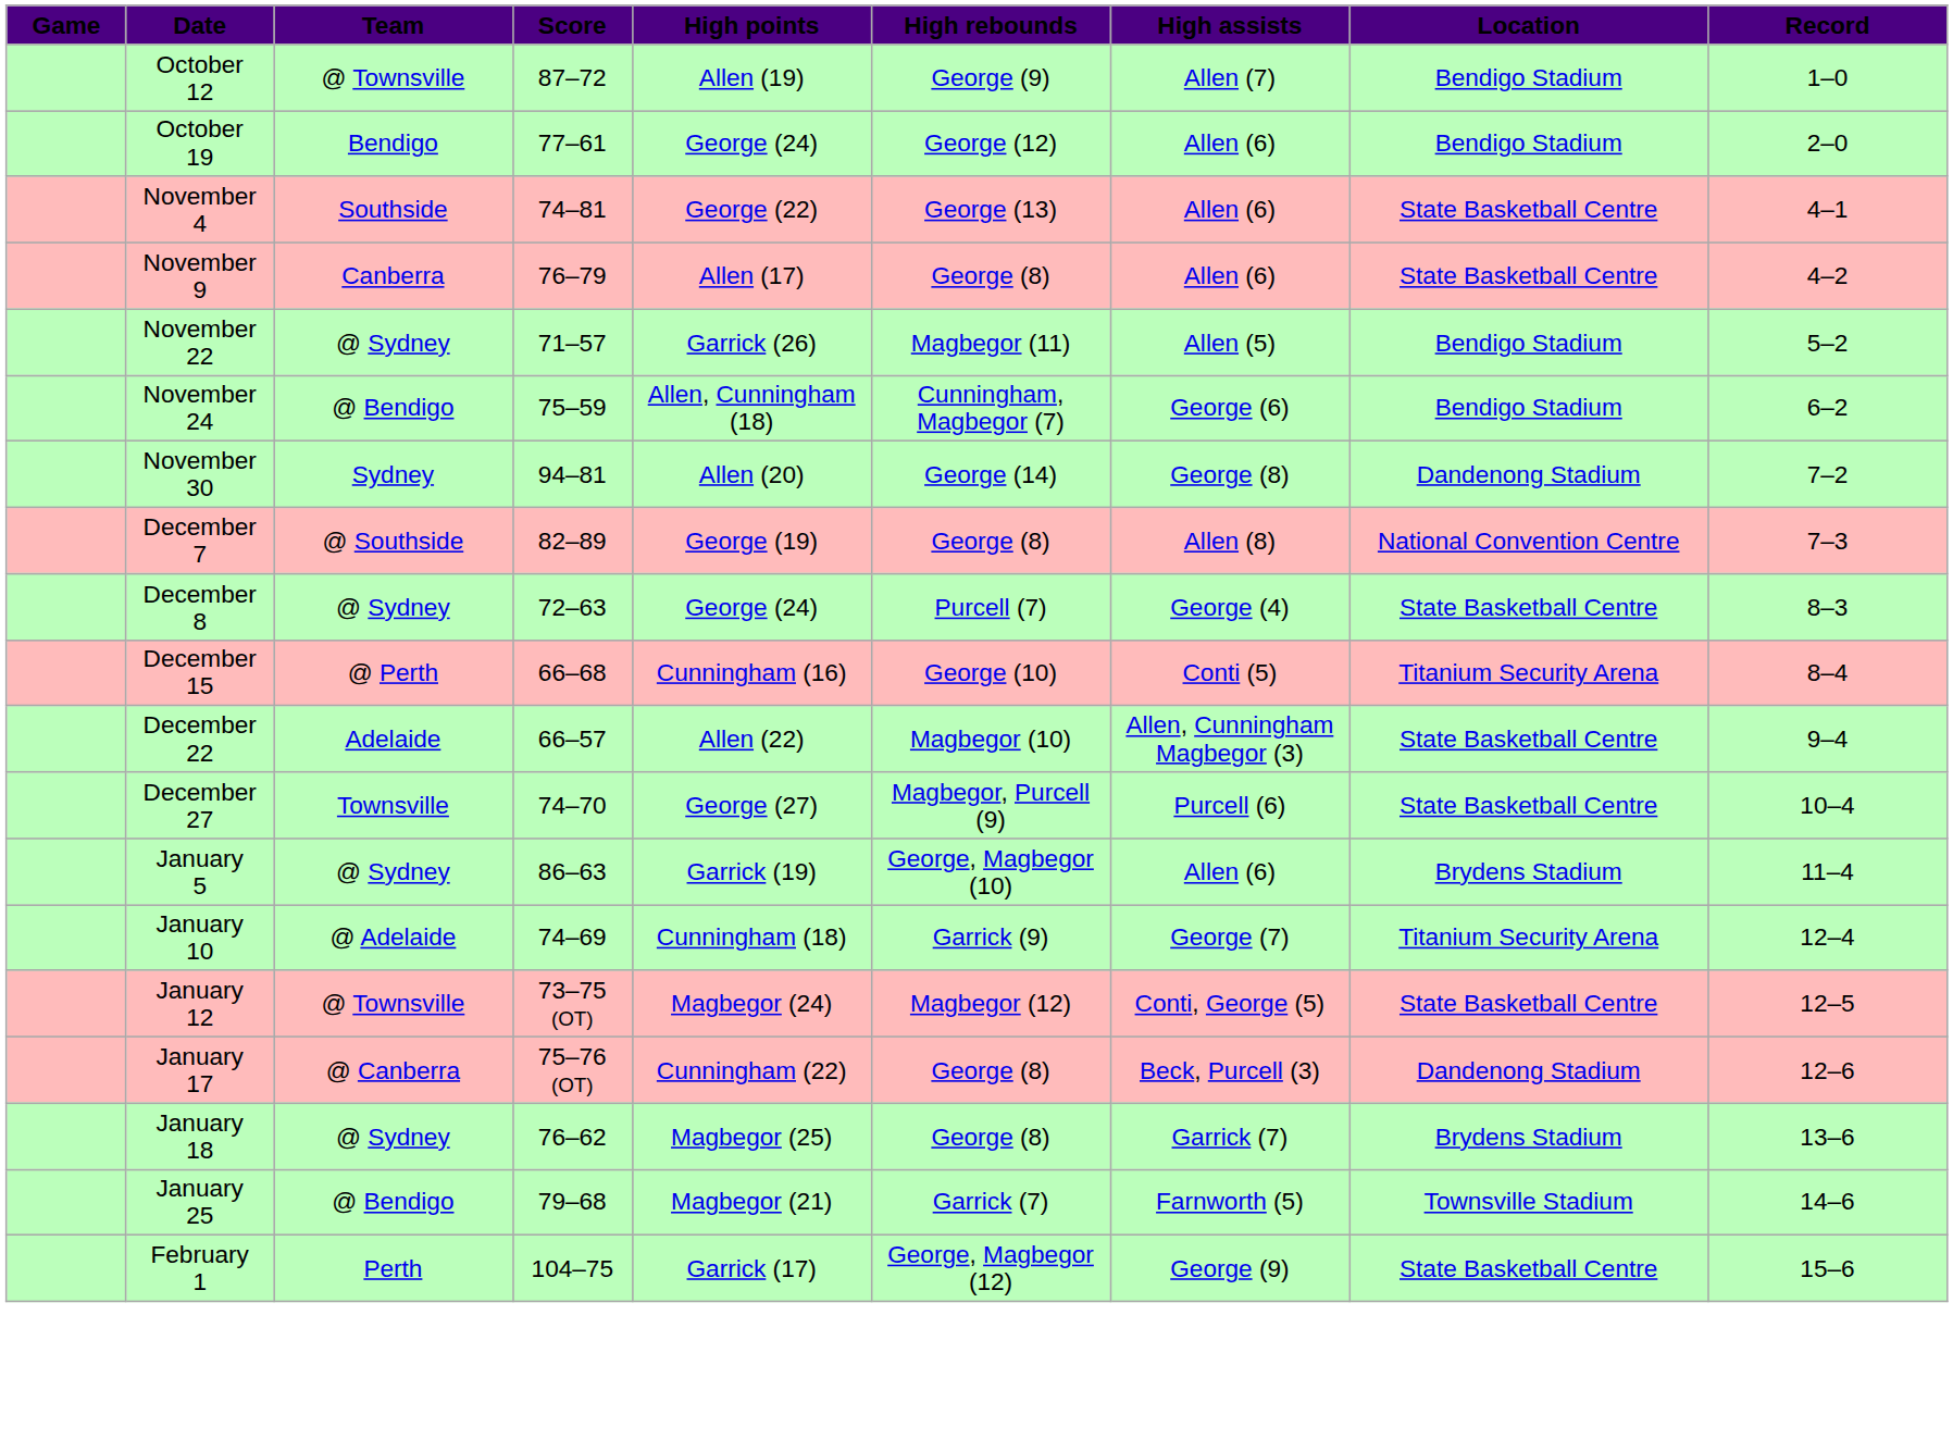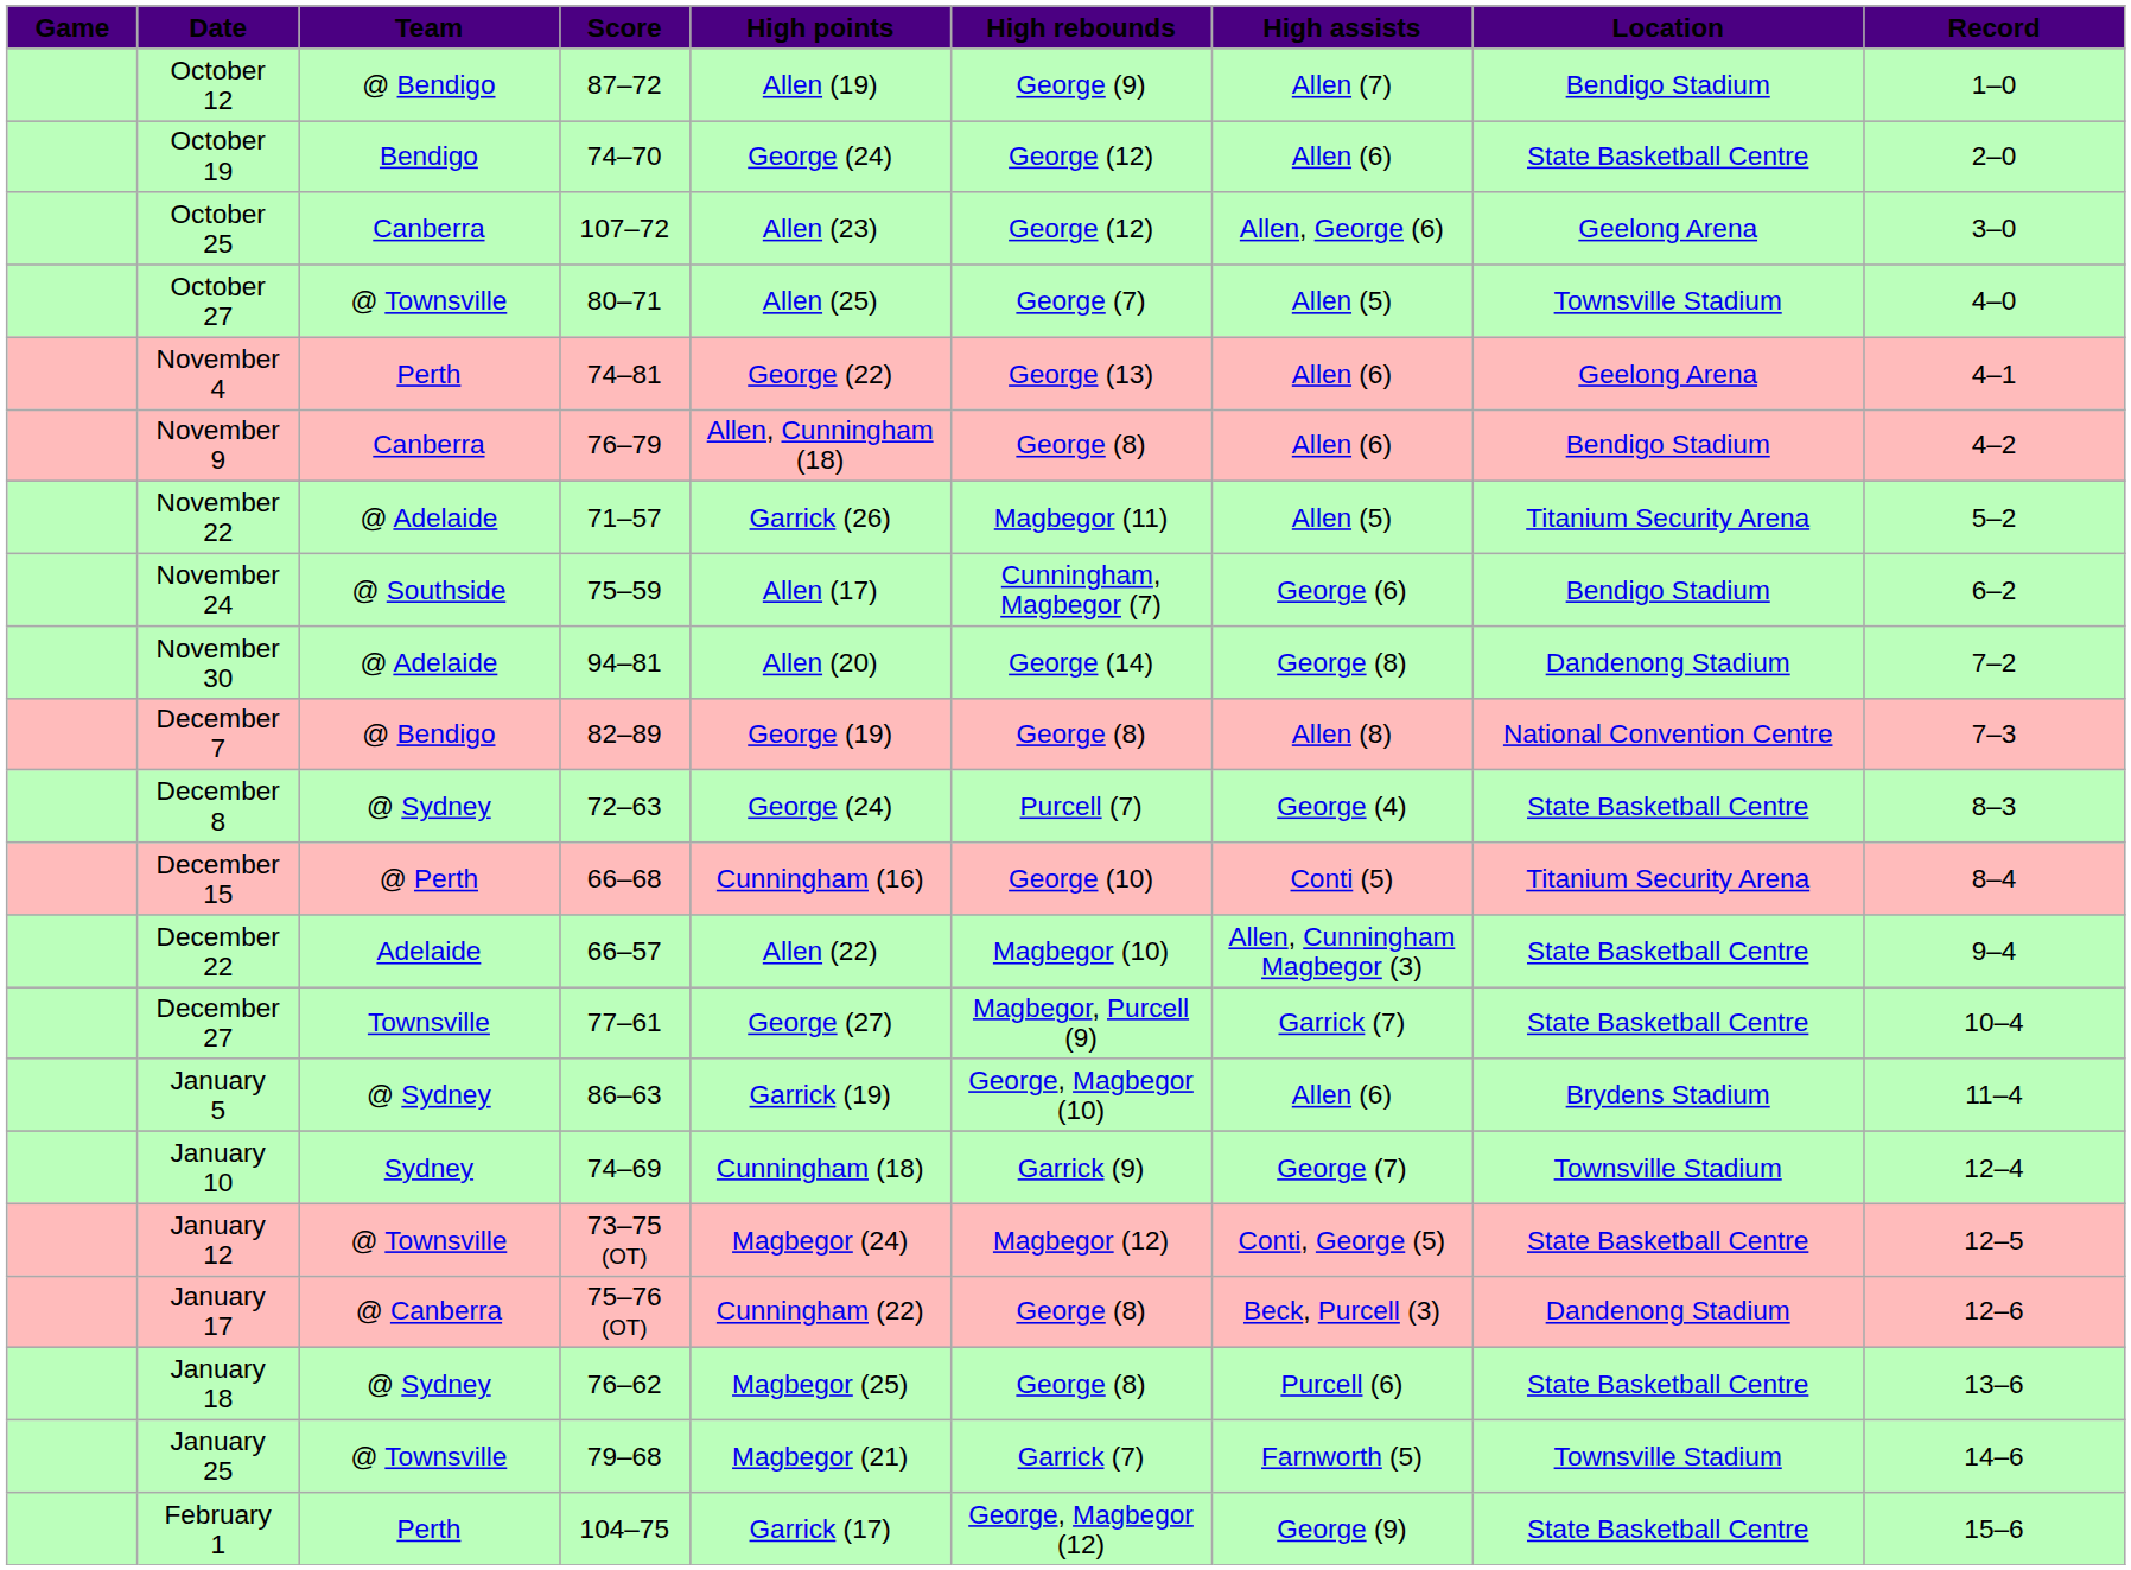October 12 | Team: @ Townsville -> @ Bendigo
October 19 | Score: 77–61 -> 74–70
October 19 | Location: Bendigo Stadium -> State Basketball Centre
+ row: October 25 | Canberra | 107–72 | Allen (23) | George (12) | Allen, George (6) | Geelong Arena | 3–0
+ row: October 27 | @ Townsville | 80–71 | Allen (25) | George (7) | Allen (5) | Townsville Stadium | 4–0
November 4 | Team: Southside -> Perth
November 4 | Location: State Basketball Centre -> Geelong Arena
November 9 | High points: Allen (17) -> Allen, Cunningham (18)
November 9 | Location: State Basketball Centre -> Bendigo Stadium
November 22 | Team: @ Sydney -> @ Adelaide
November 22 | Location: Bendigo Stadium -> Titanium Security Arena
November 24 | Team: @ Bendigo -> @ Southside
November 24 | High points: Allen, Cunningham (18) -> Allen (17)
November 30 | Team: Sydney -> @ Adelaide
December 7 | Team: @ Southside -> @ Bendigo
December 27 | Score: 74–70 -> 77–61
December 27 | High assists: Purcell (6) -> Garrick (7)
January 10 | Team: @ Adelaide -> Sydney
January 10 | Location: Titanium Security Arena -> Townsville Stadium
January 18 | High assists: Garrick (7) -> Purcell (6)
January 18 | Location: Brydens Stadium -> State Basketball Centre
January 25 | Team: @ Bendigo -> @ Townsville
